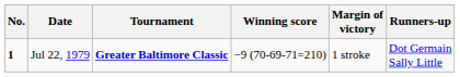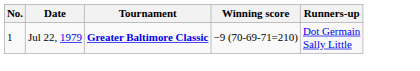- column: Margin of victory | 1 stroke
Jul 22, 1979 | No.: bold -> normal
